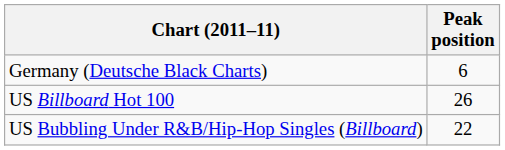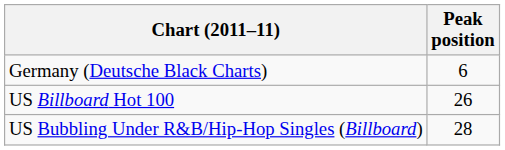US Bubbling Under R&B/Hip-Hop Singles (Billboard) | Peak position: 22 -> 28
